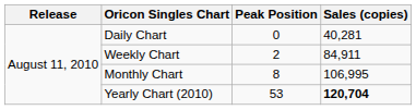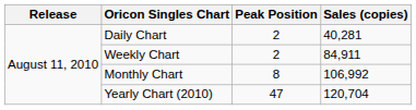Daily Chart | Peak Position: 0 -> 2
Monthly Chart | Sales (copies): 106,995 -> 106,992
Yearly Chart (2010) | Peak Position: 53 -> 47
Yearly Chart (2010) | Sales (copies): bold -> normal
